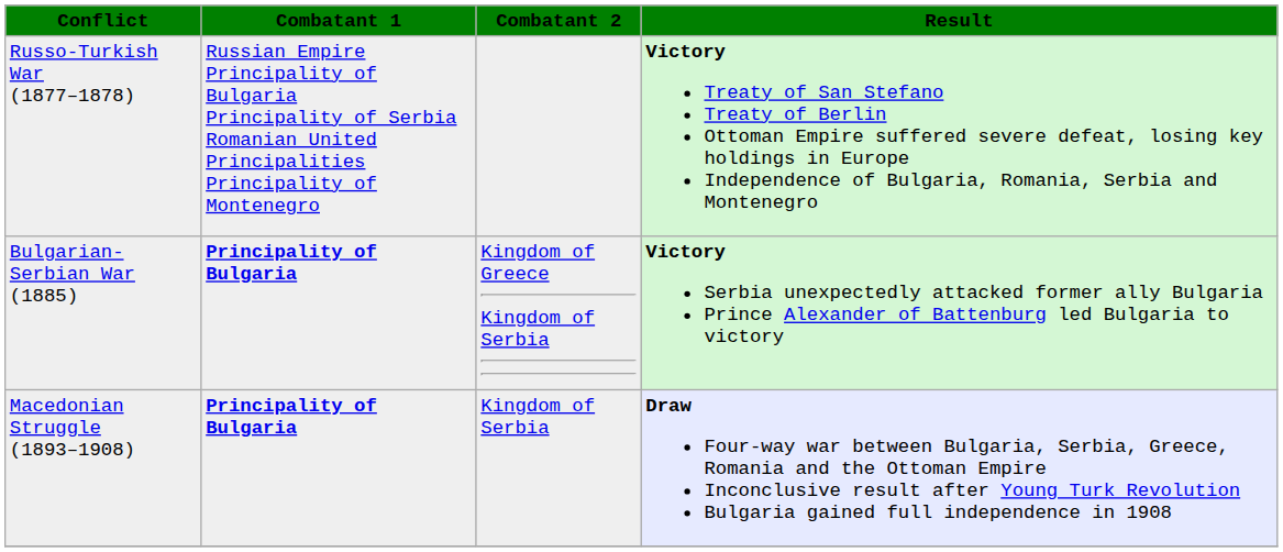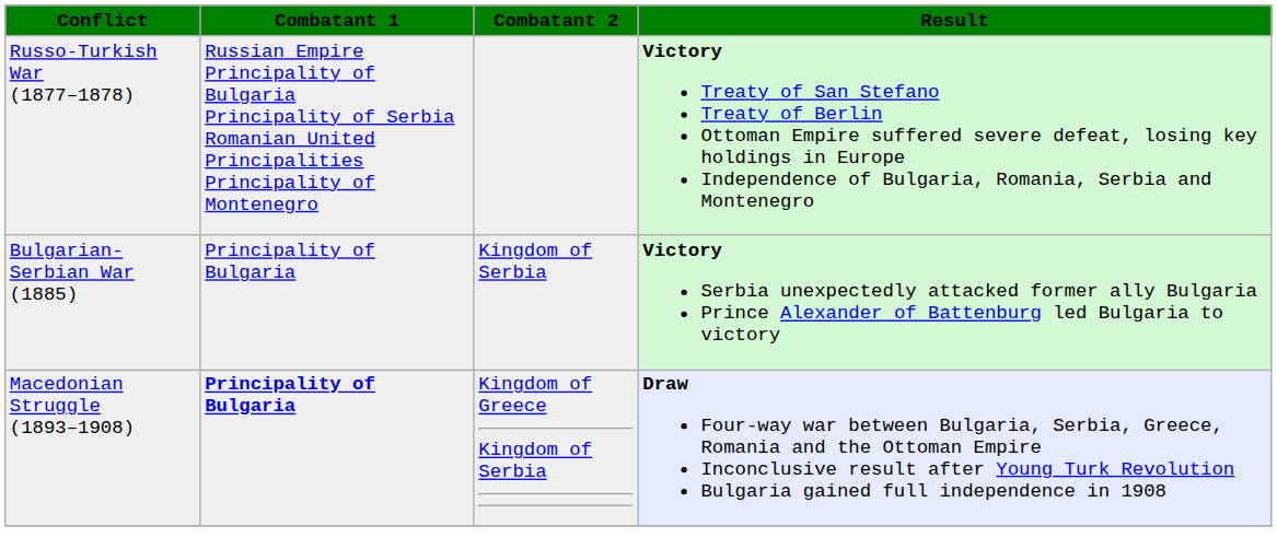Bulgarian-Serbian War (1885) | Combatant 1: bold -> normal
Bulgarian-Serbian War (1885) | Combatant 2: Kingdom of Greece Kingdom of Serbia -> Kingdom of Serbia
Macedonian Struggle (1893–1908) | Combatant 2: Kingdom of Serbia -> Kingdom of Greece Kingdom of Serbia
